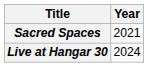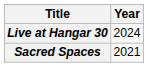rows swapped: Sacred Spaces <-> Live at Hangar 30
